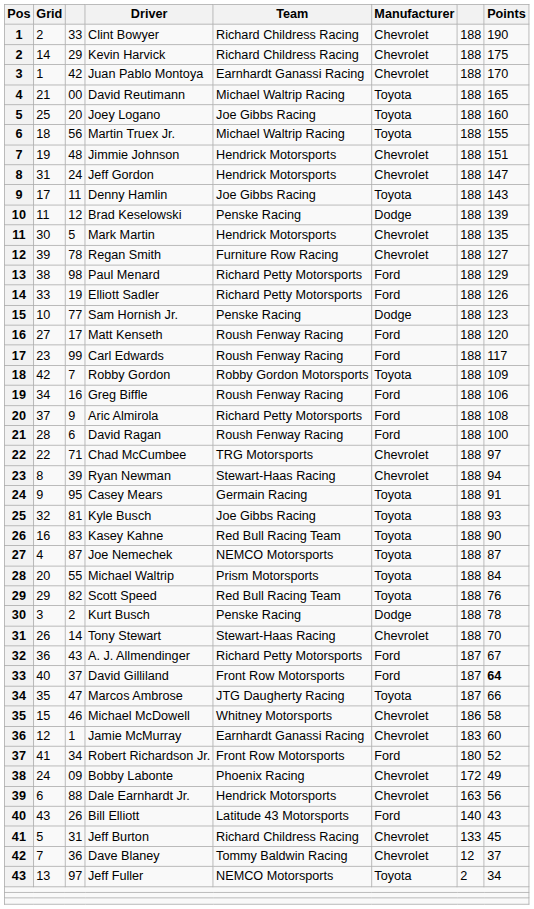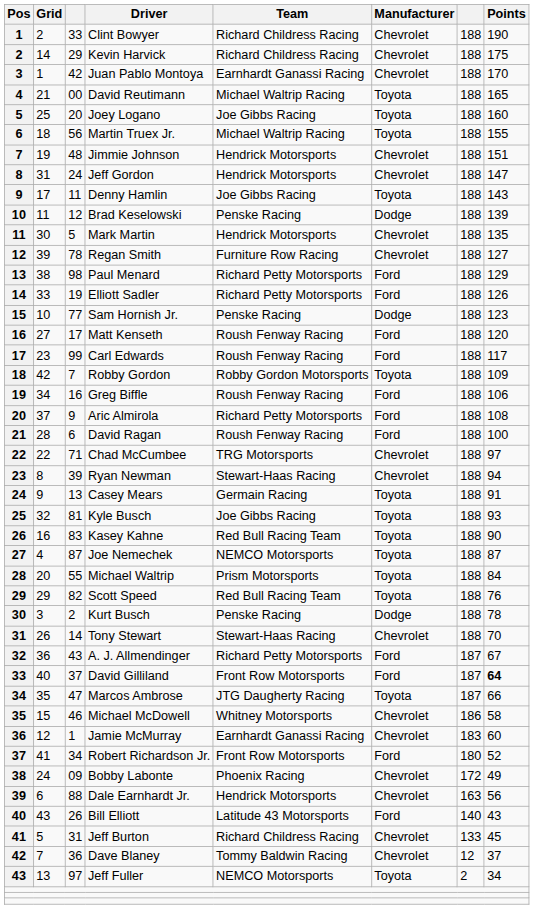Casey Mears | column 3: 95 -> 13
